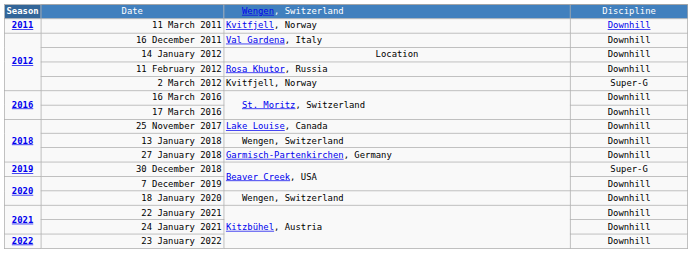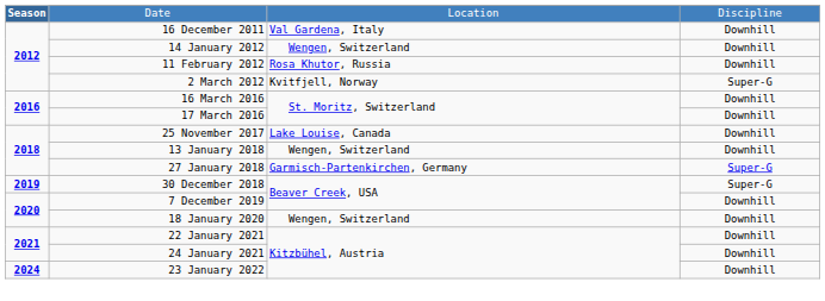Date | column 3: Wengen, Switzerland -> Location
- row: 2011 | 11 March 2011 | Kvitfjell, Norway | Downhill
14 January 2012 | column 3: Location -> Wengen, Switzerland
27 January 2018 | column 4: Downhill -> Super-G
23 January 2022 | Season: 2022 -> 2024
